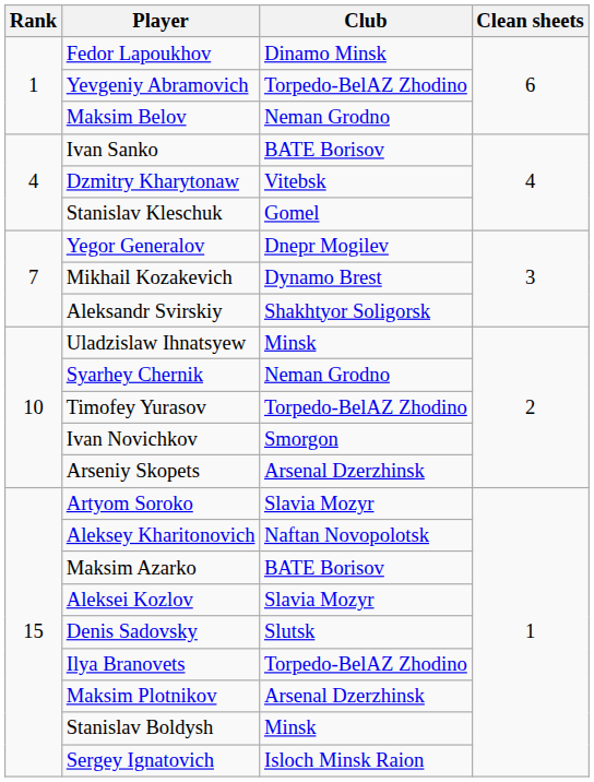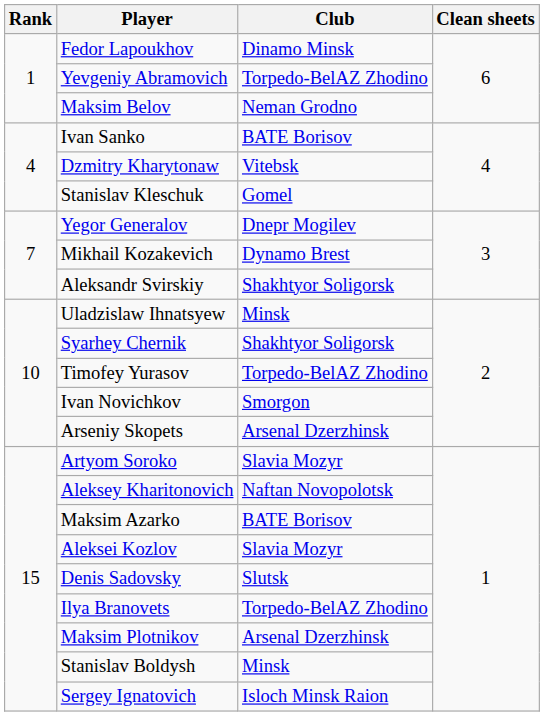Syarhey Chernik | Club: Neman Grodno -> Shakhtyor Soligorsk
